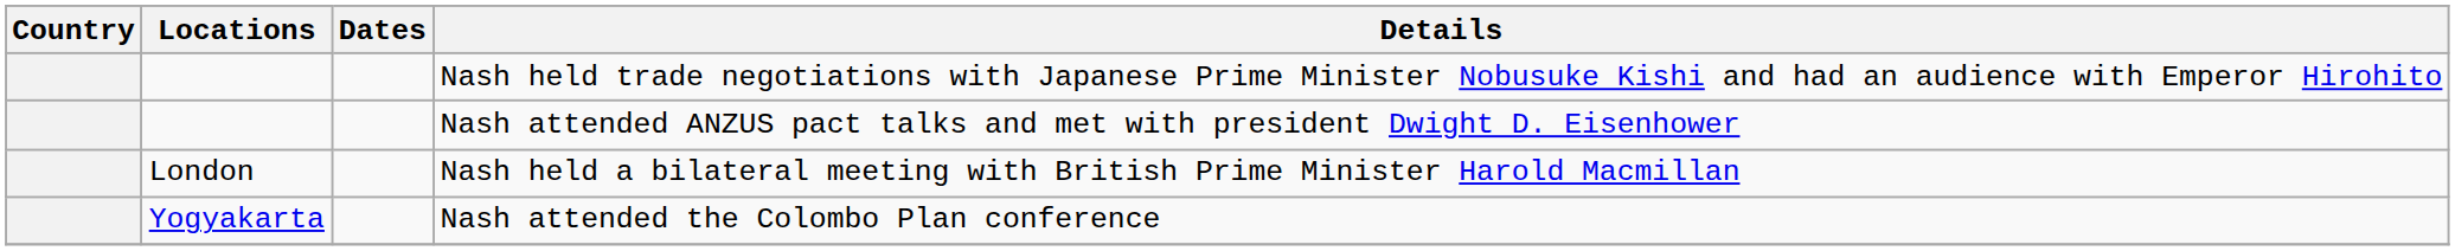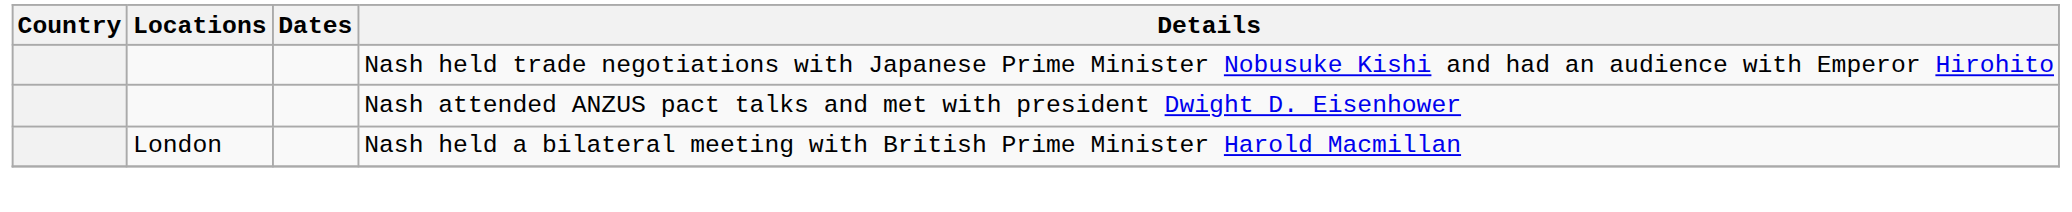- row: Yogyakarta | Nash attended the Colombo Plan conference
